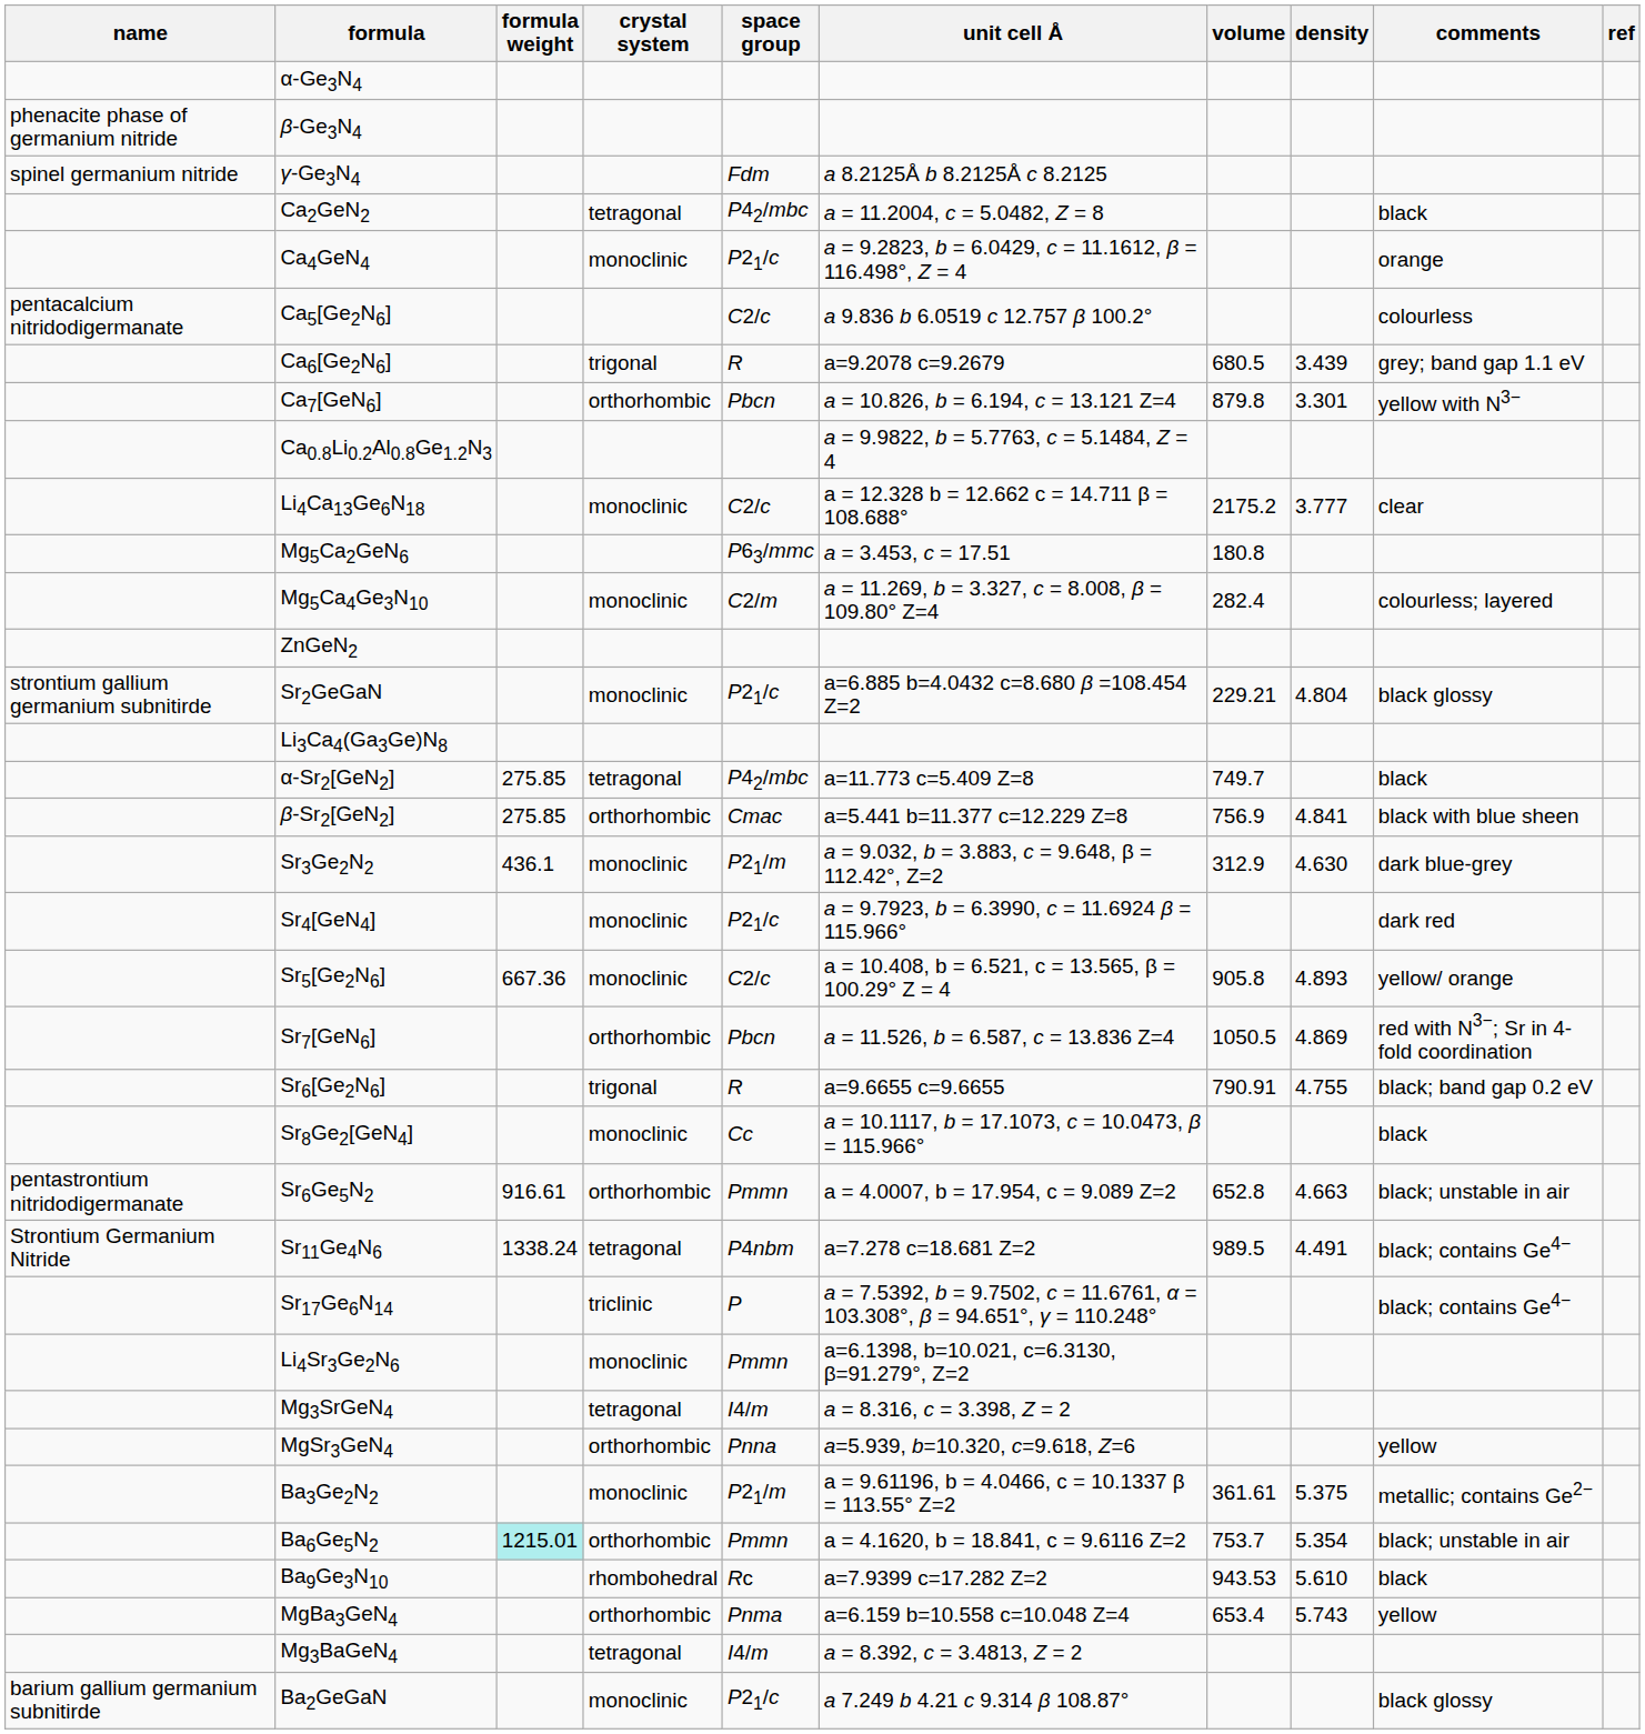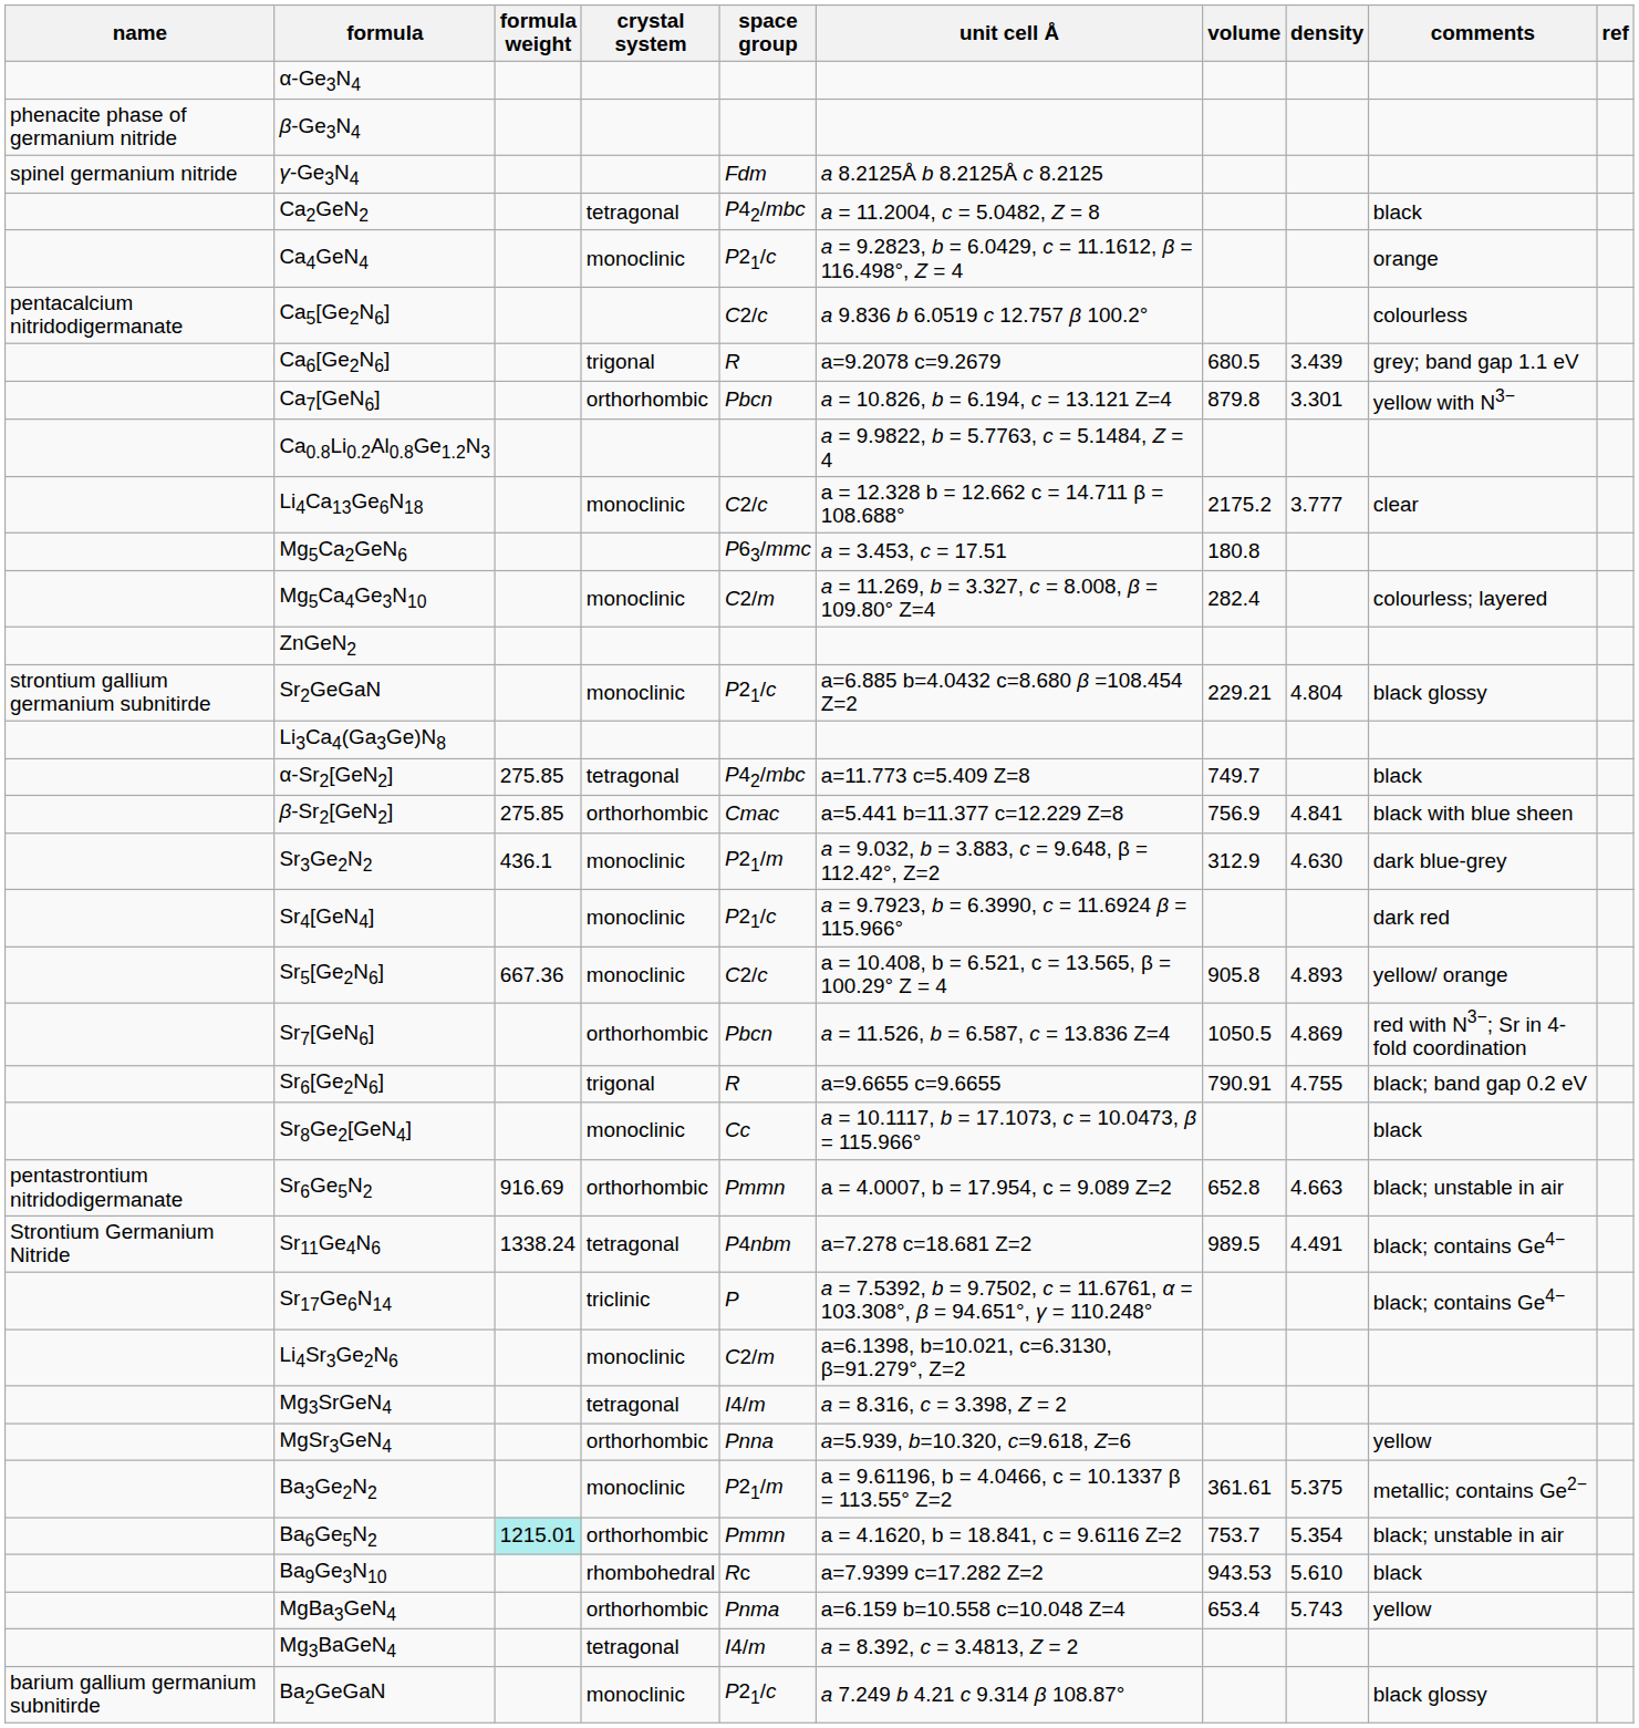Sr6Ge5N2 | formula weight: 916.61 -> 916.69
Li4Sr3Ge2N6 | space group: Pmmn -> C2/m
